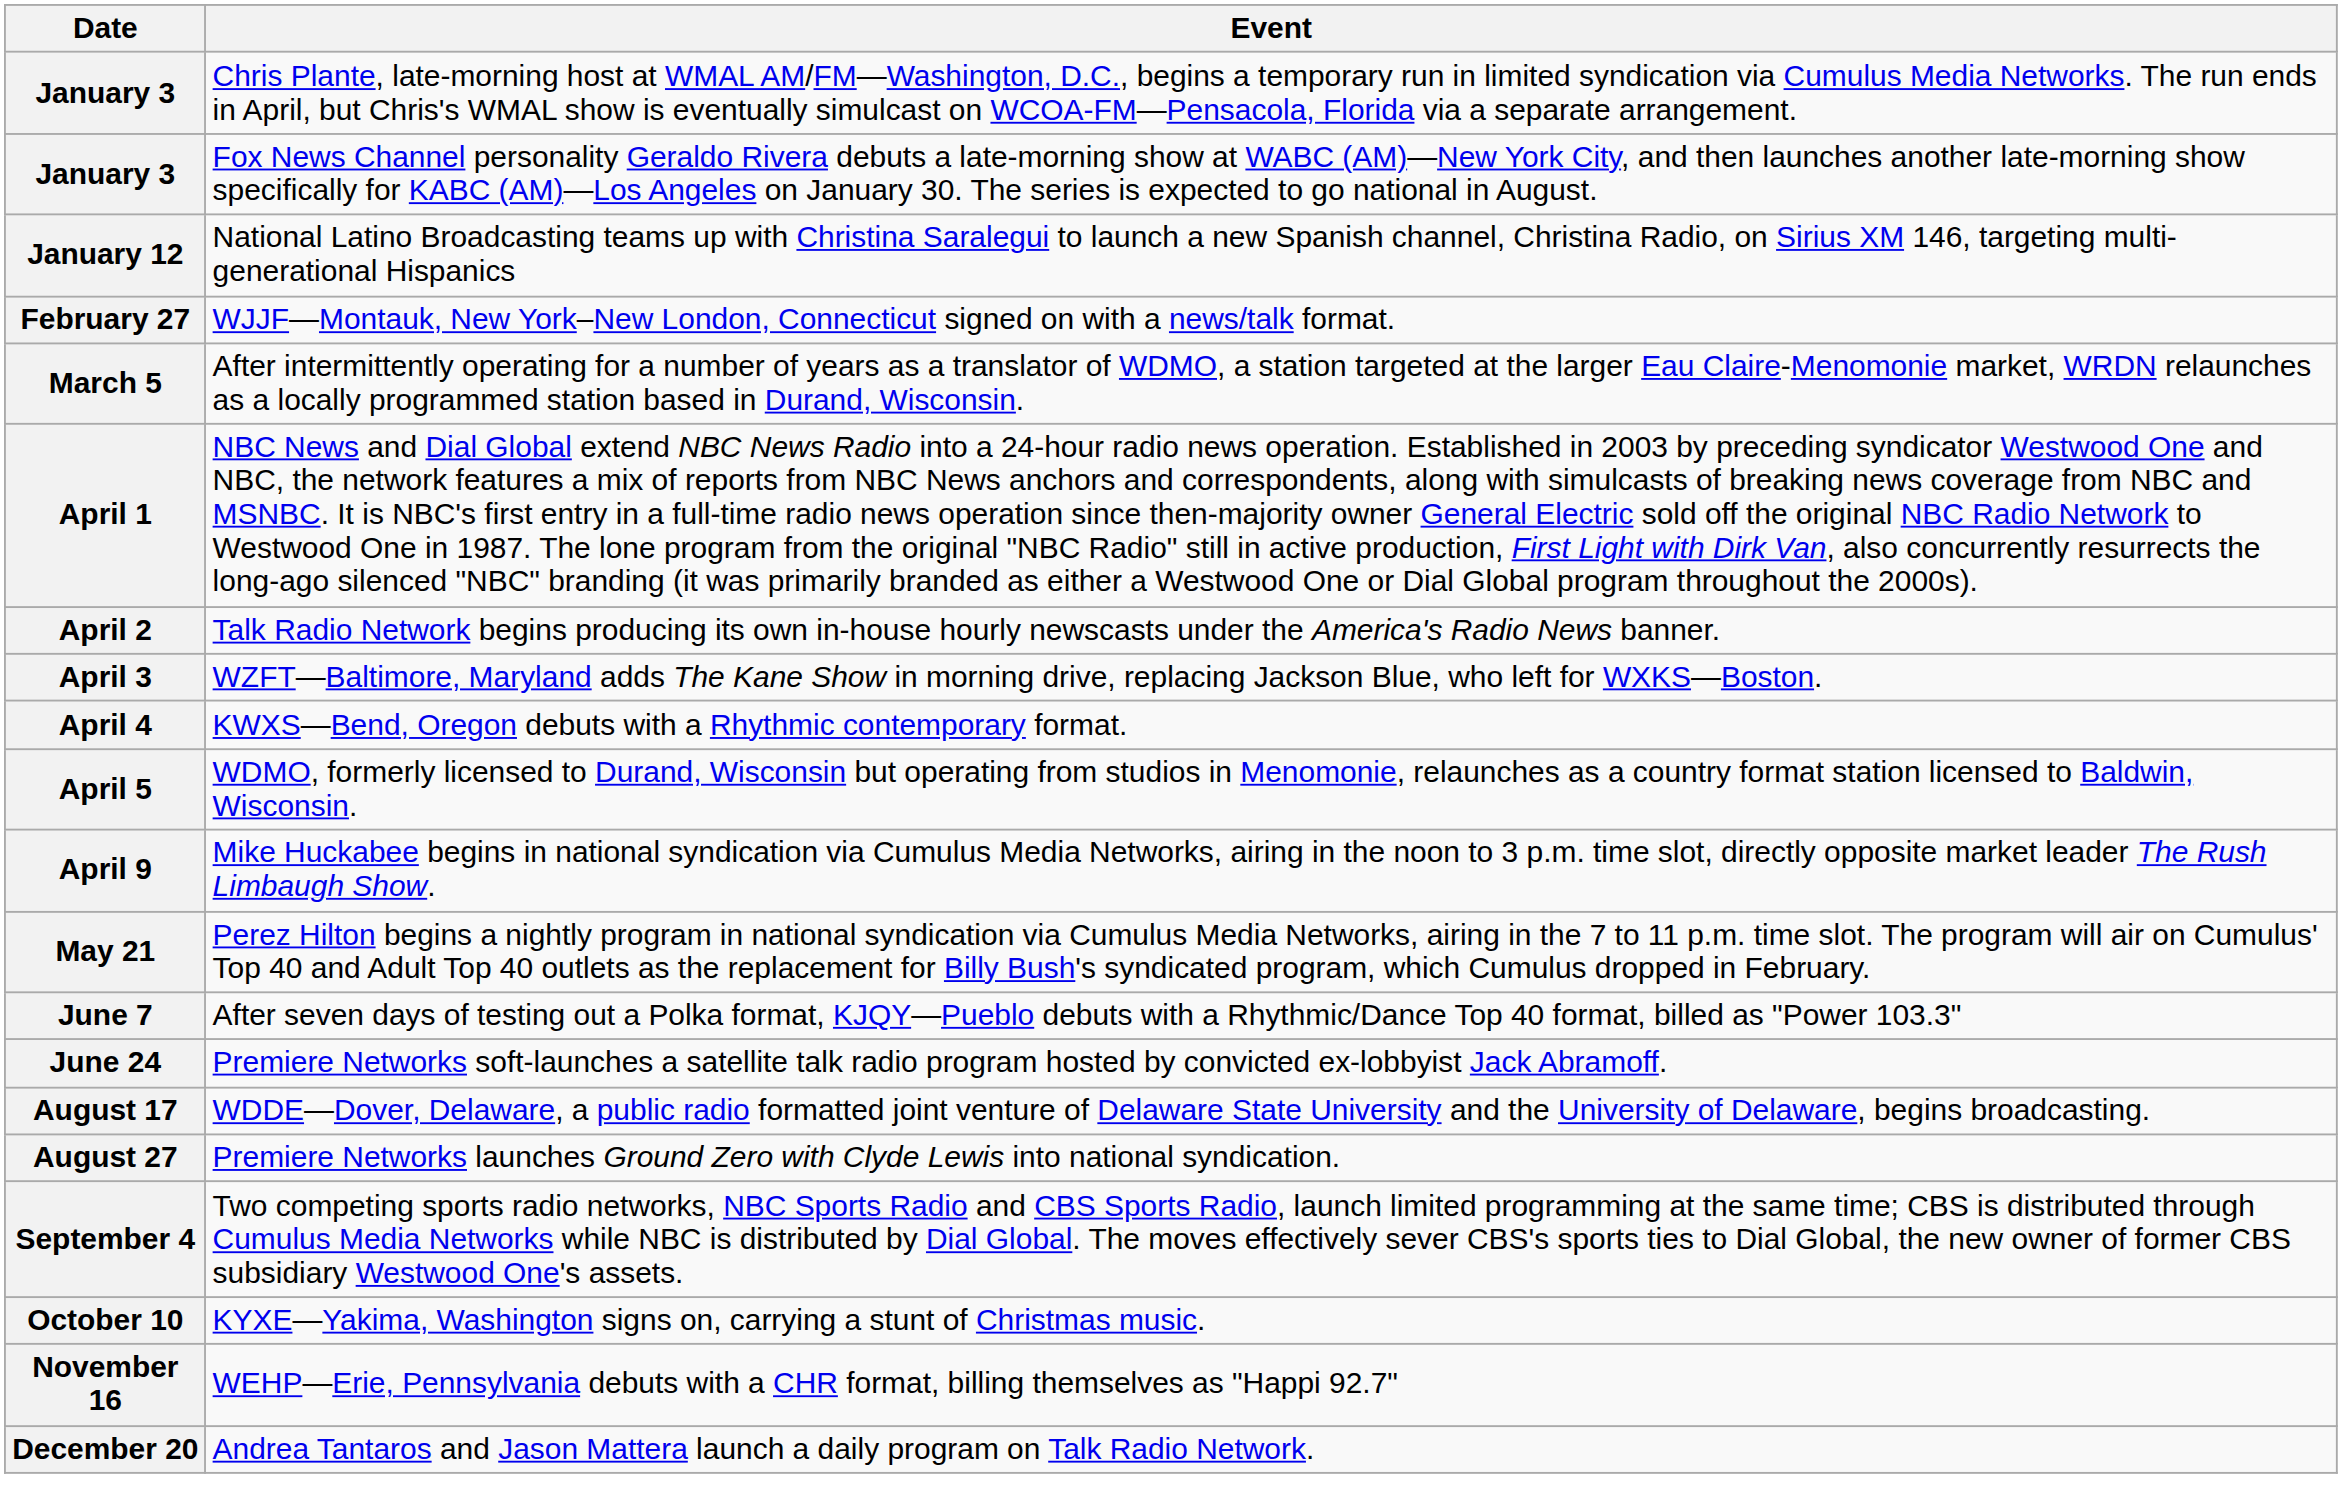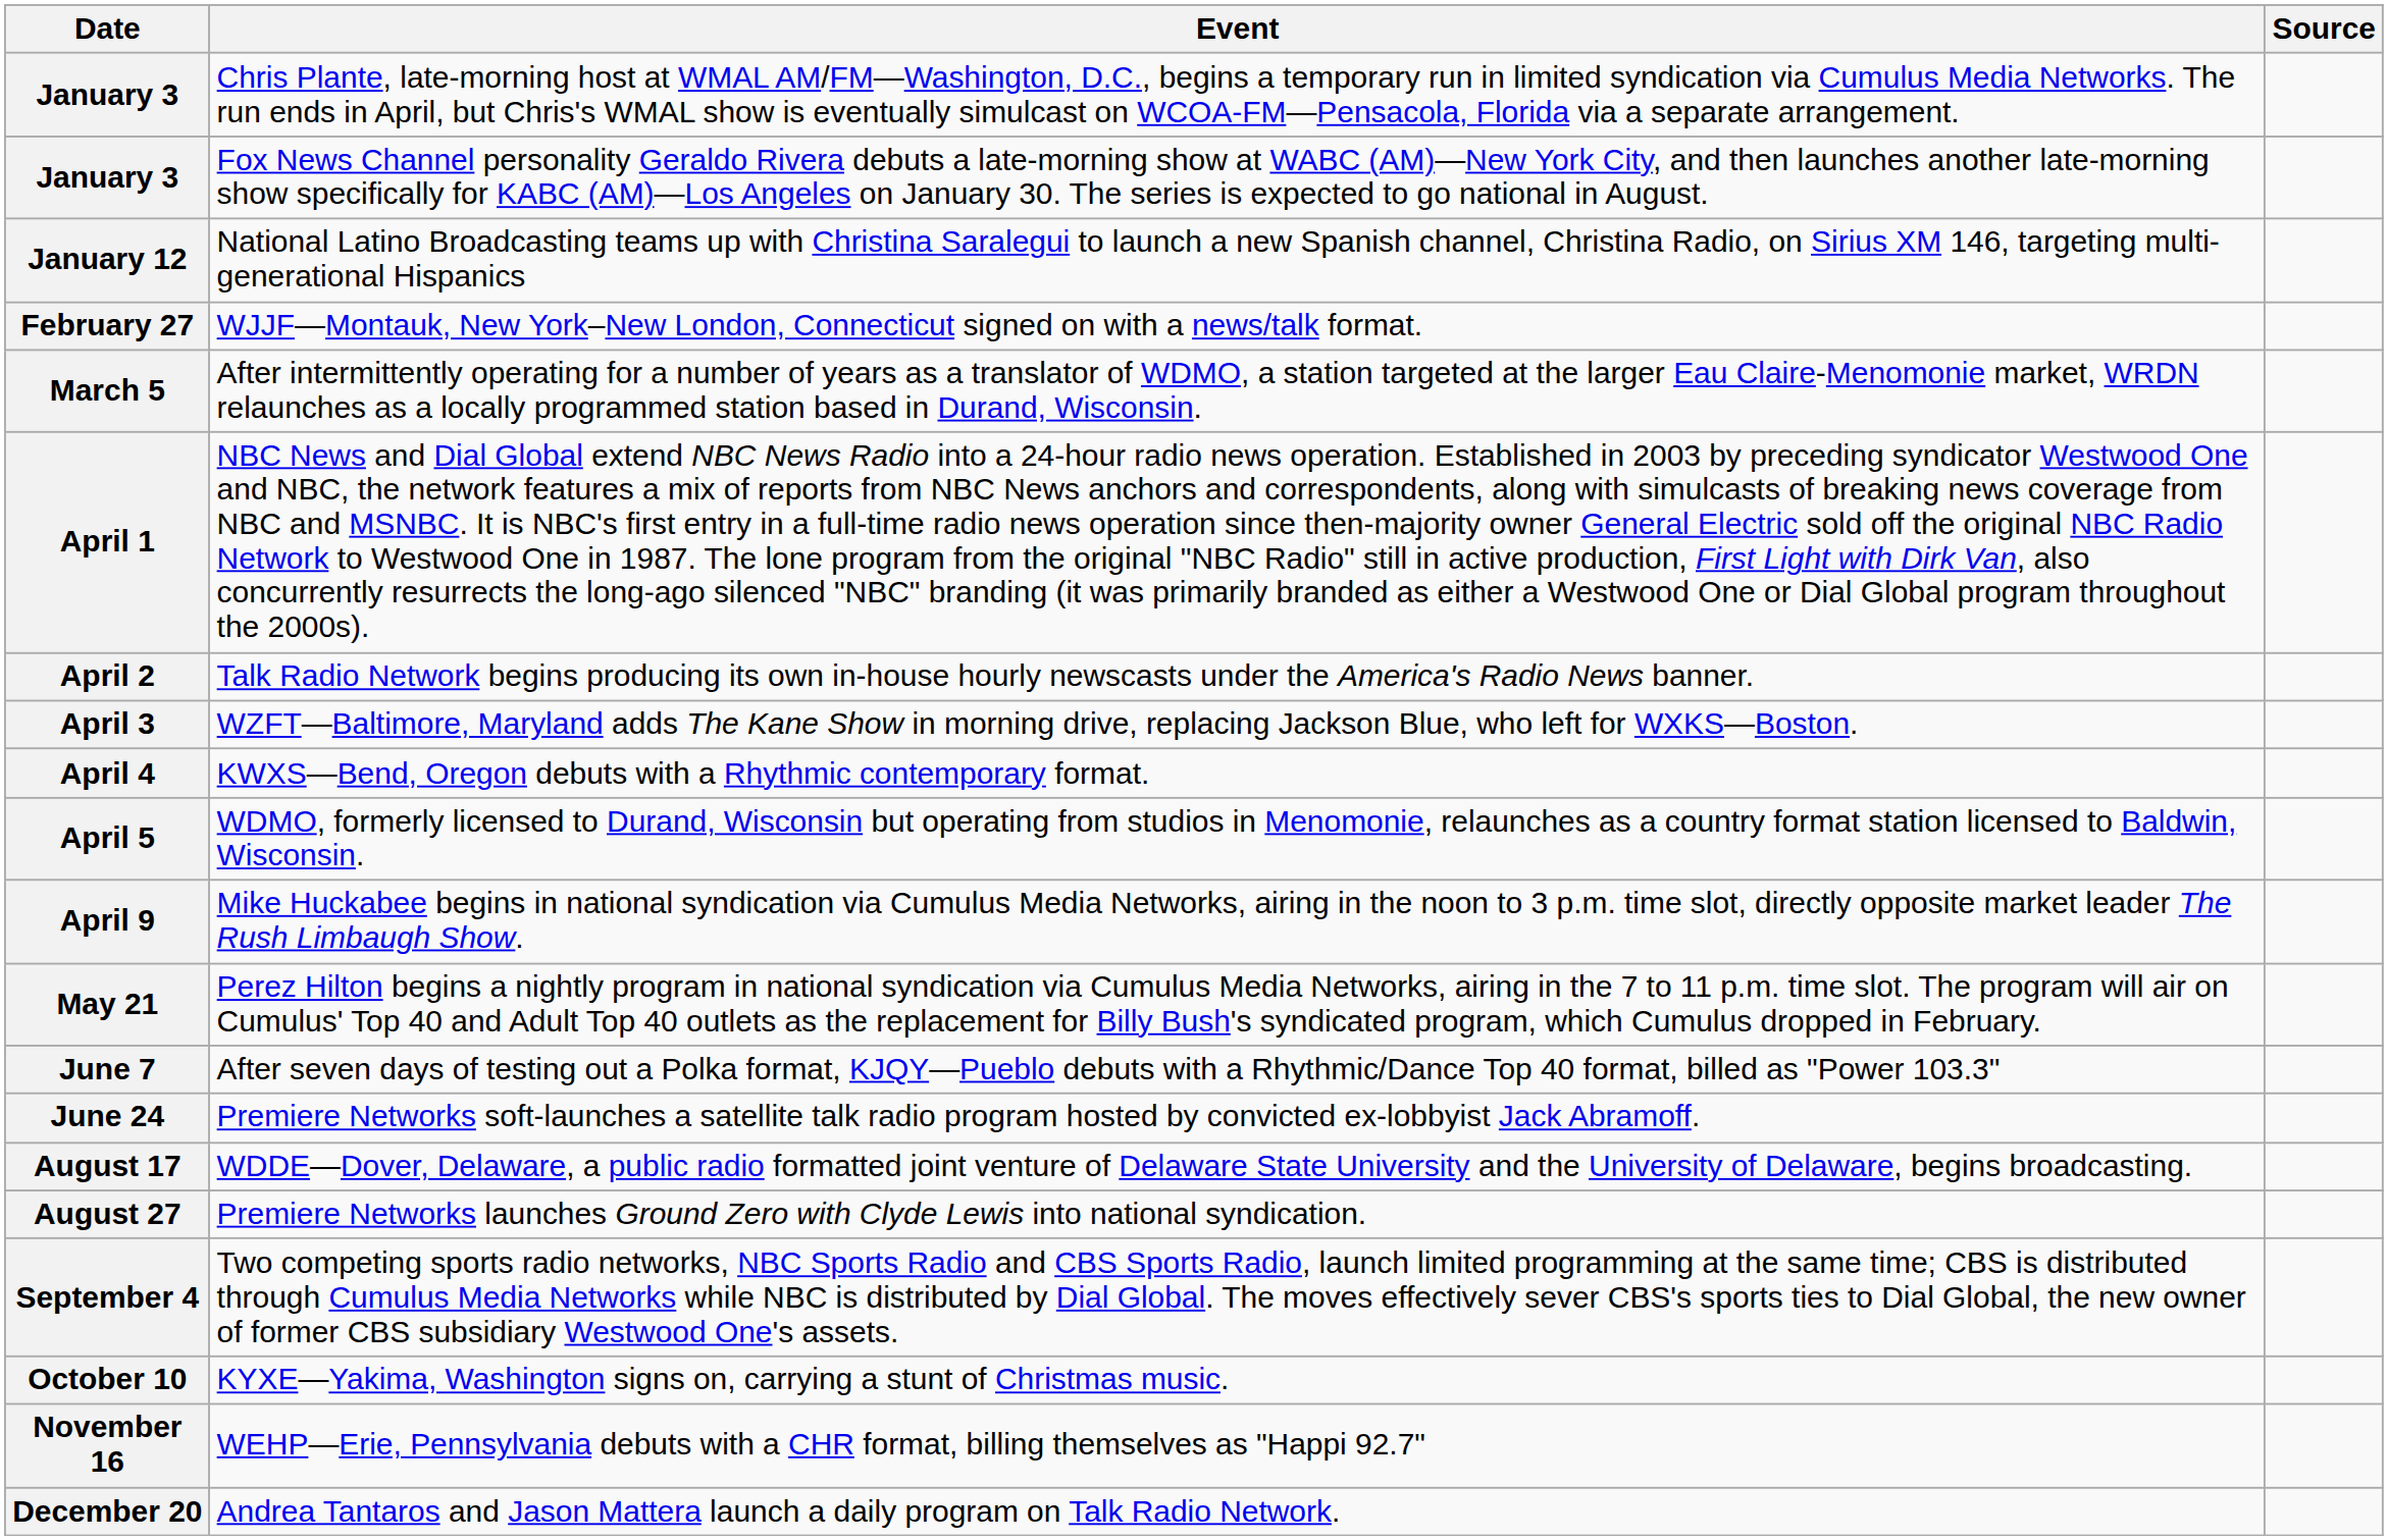+ column: Source
